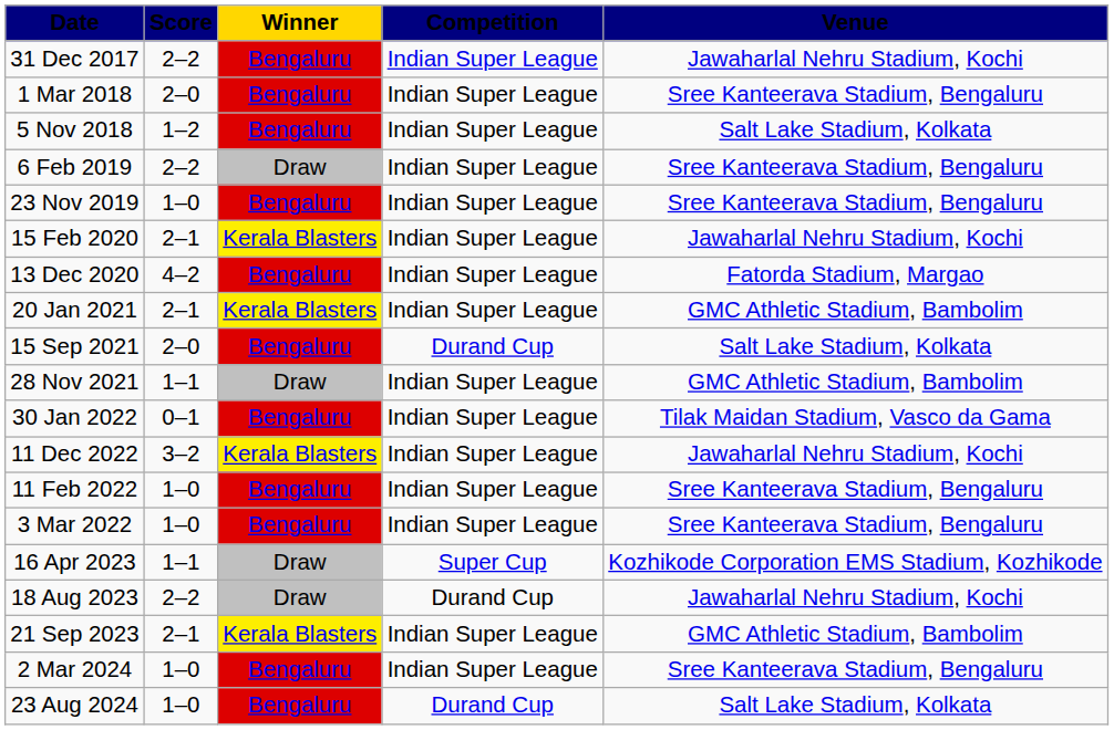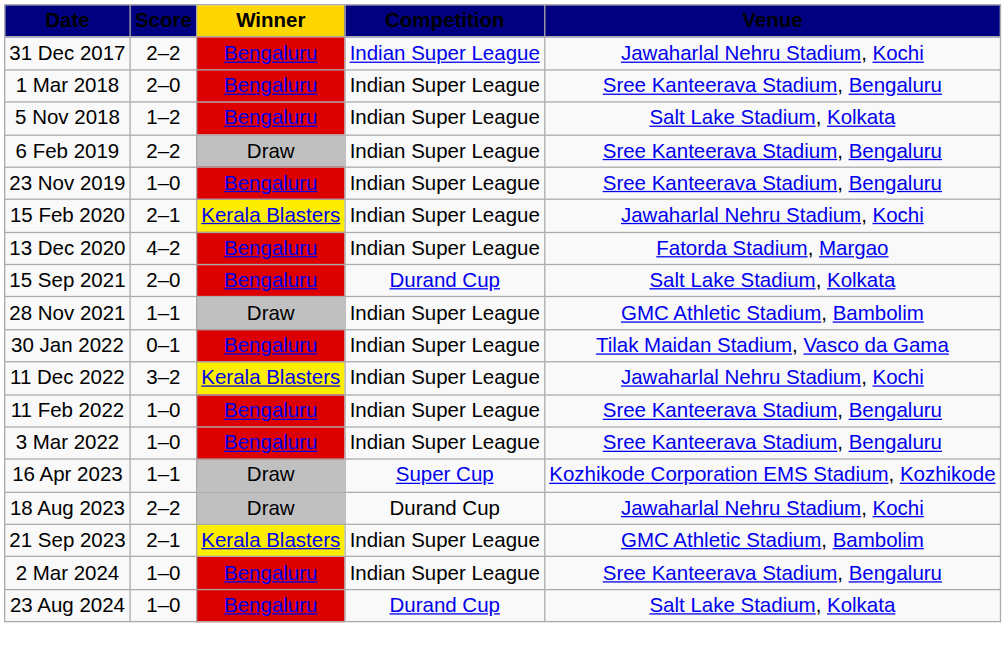- row: 20 Jan 2021 | 2–1 | Kerala Blasters | Indian Super League | GMC Athletic Stadium, Bambolim
